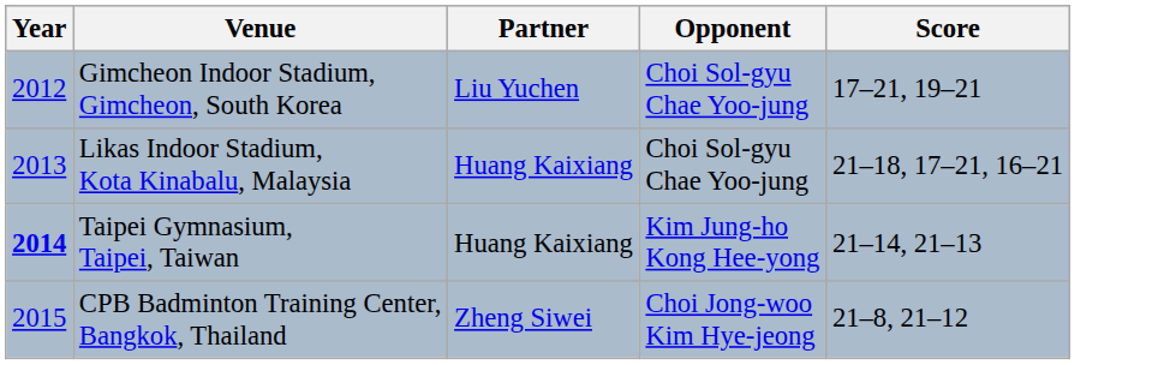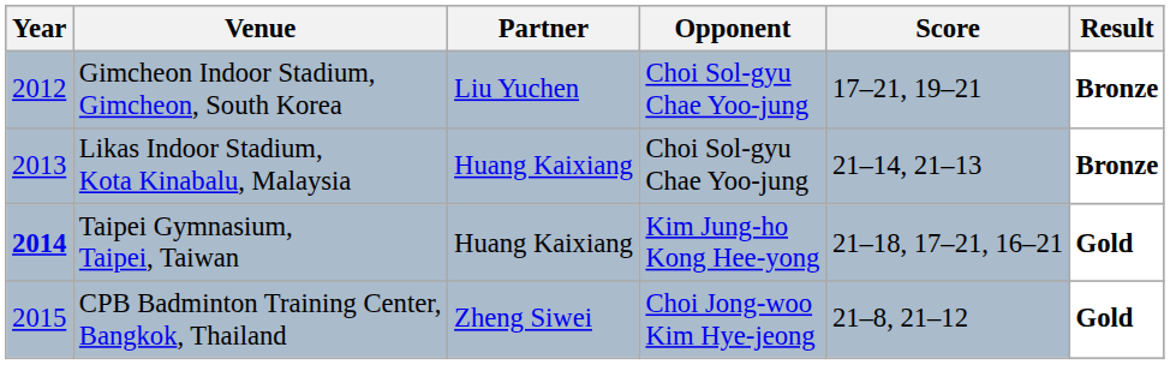+ column: Result | Bronze | Bronze | Gold | Gold
Likas Indoor Stadium, Kota Kinabalu, Malaysia | Score: 21–18, 17–21, 16–21 -> 21–14, 21–13
Taipei Gymnasium, Taipei, Taiwan | Score: 21–14, 21–13 -> 21–18, 17–21, 16–21
